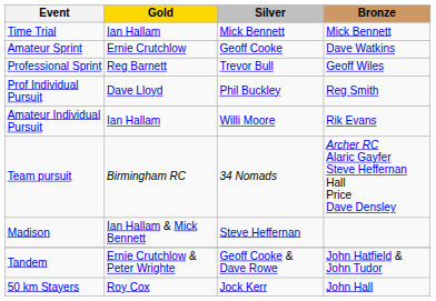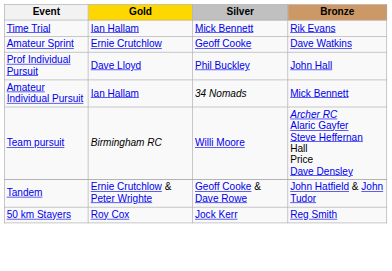Time Trial | Bronze: Mick Bennett -> Rik Evans
- row: Professional Sprint | Reg Barnett | Trevor Bull | Geoff Wiles
Prof Individual Pursuit | Bronze: Reg Smith -> John Hall
Amateur Individual Pursuit | Silver: Willi Moore -> 34 Nomads
Amateur Individual Pursuit | Bronze: Rik Evans -> Mick Bennett
Team pursuit | Silver: 34 Nomads -> Willi Moore
- row: Madison | Ian Hallam & Mick Bennett | Steve Heffernan
50 km Stayers | Bronze: John Hall -> Reg Smith
